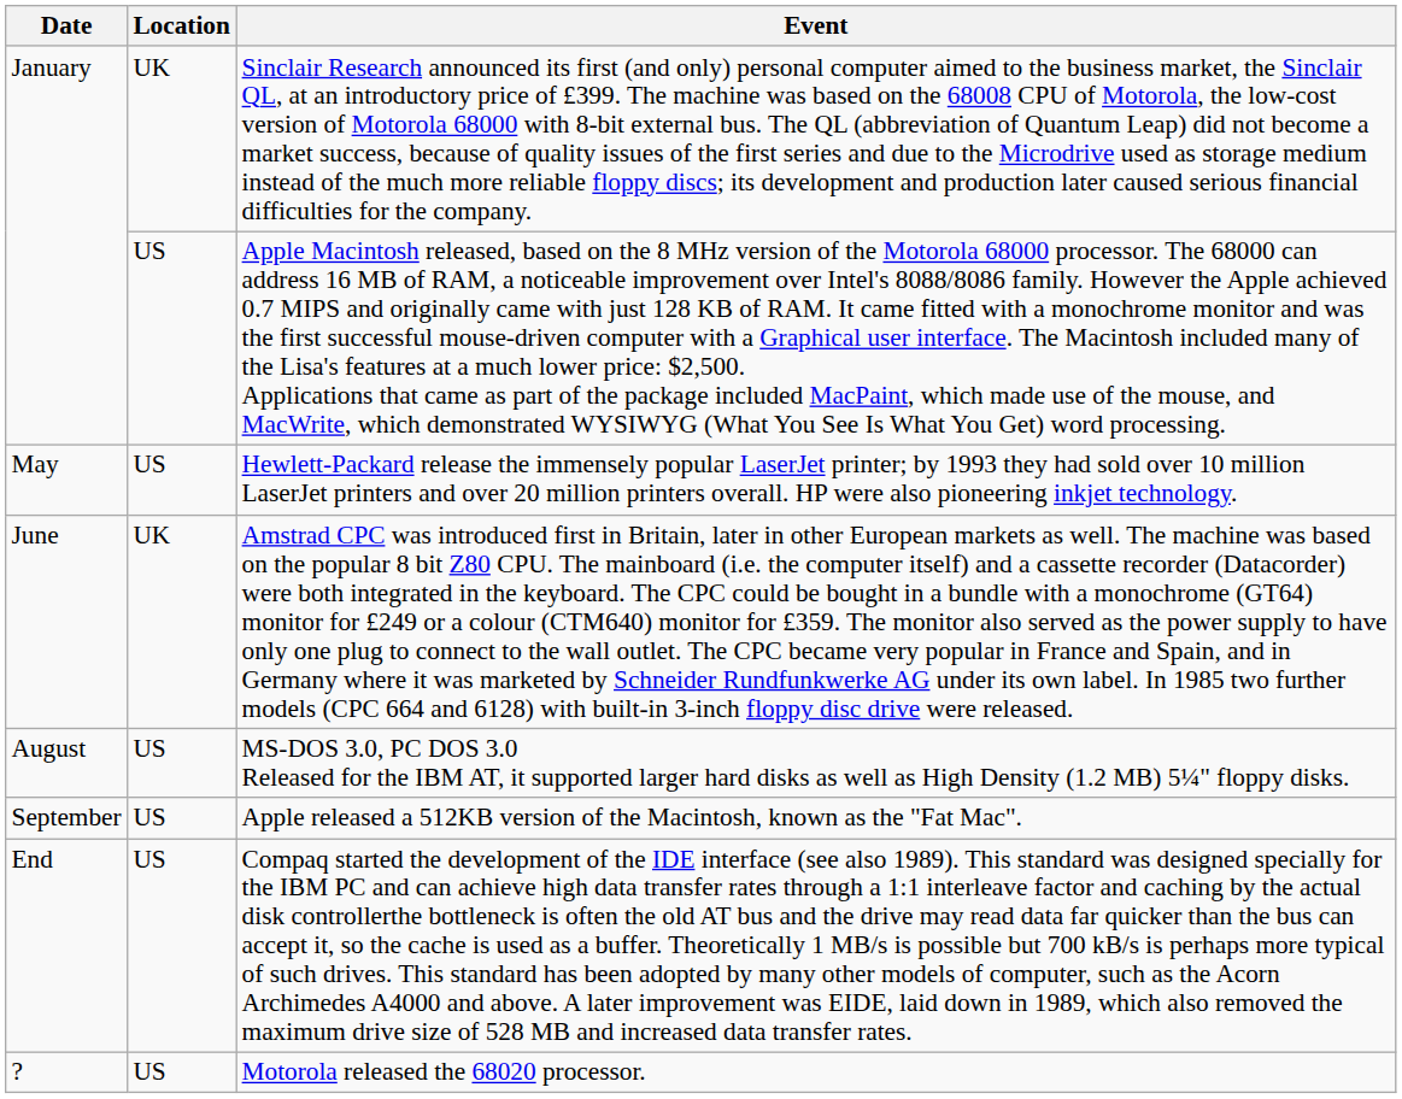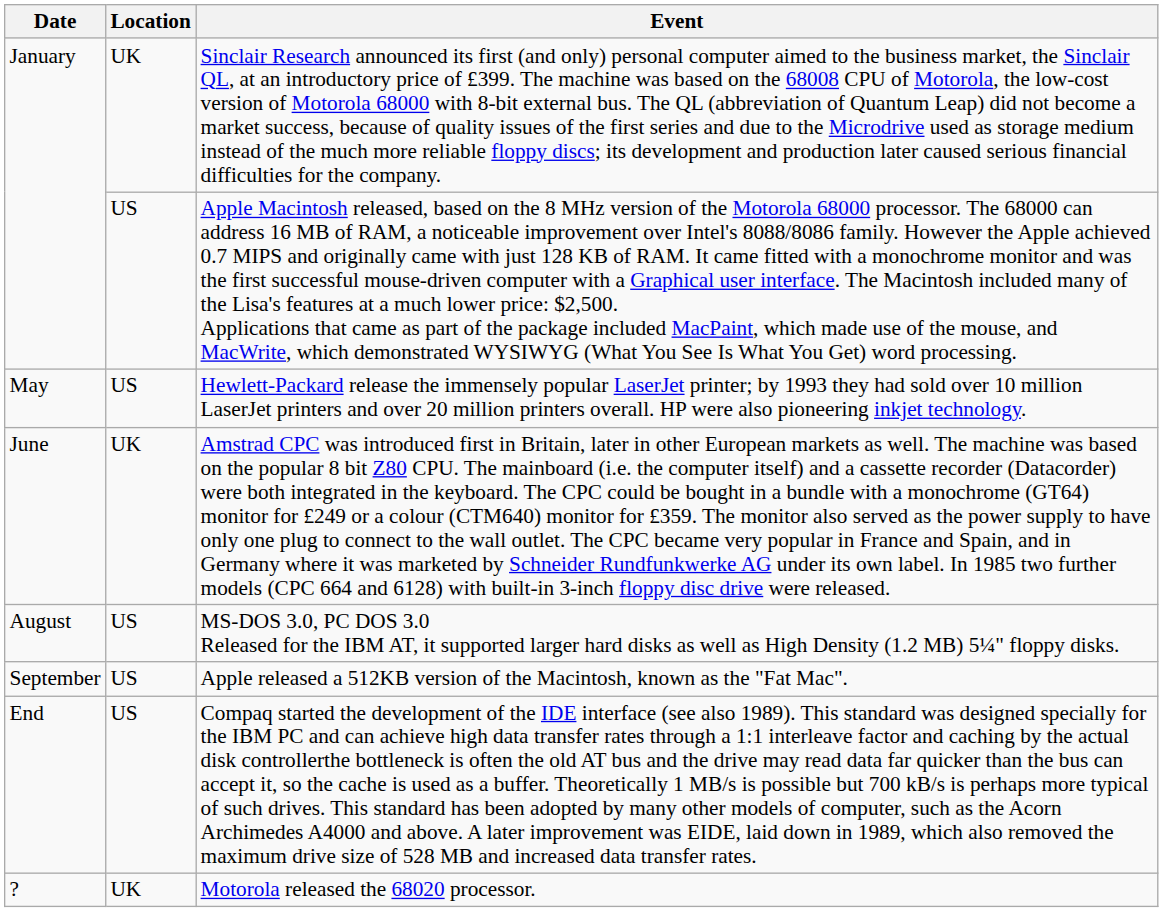Motorola released the 68020 processor. | Location: US -> UK
